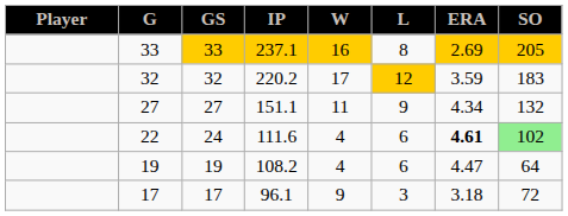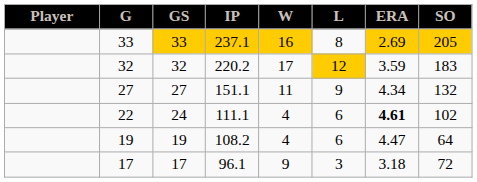22 | IP: 111.6 -> 111.1
22 | SO: lightgreen background -> no background
